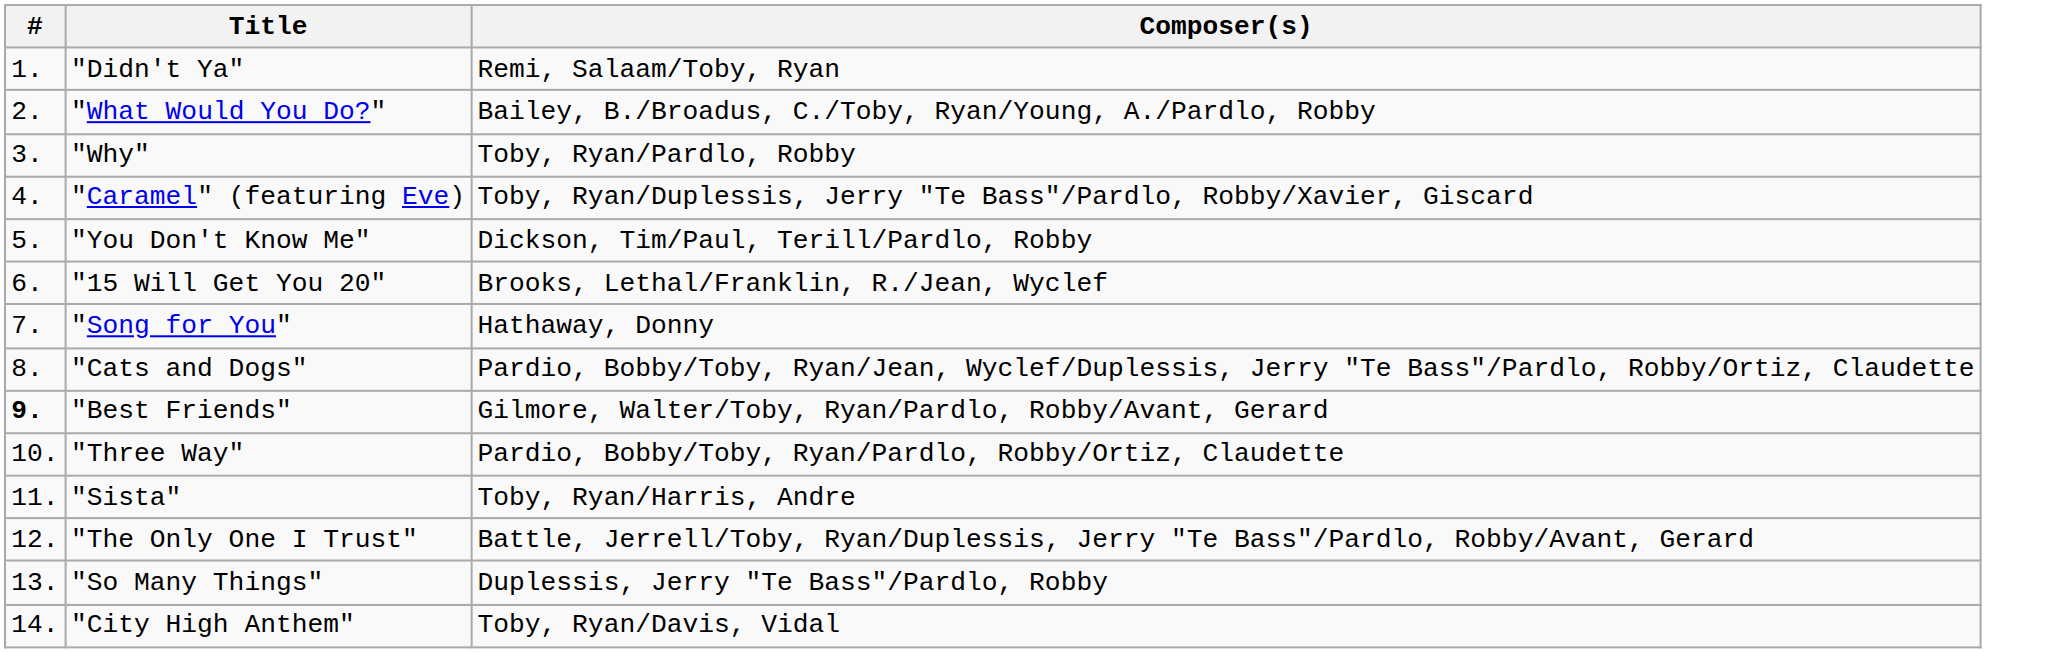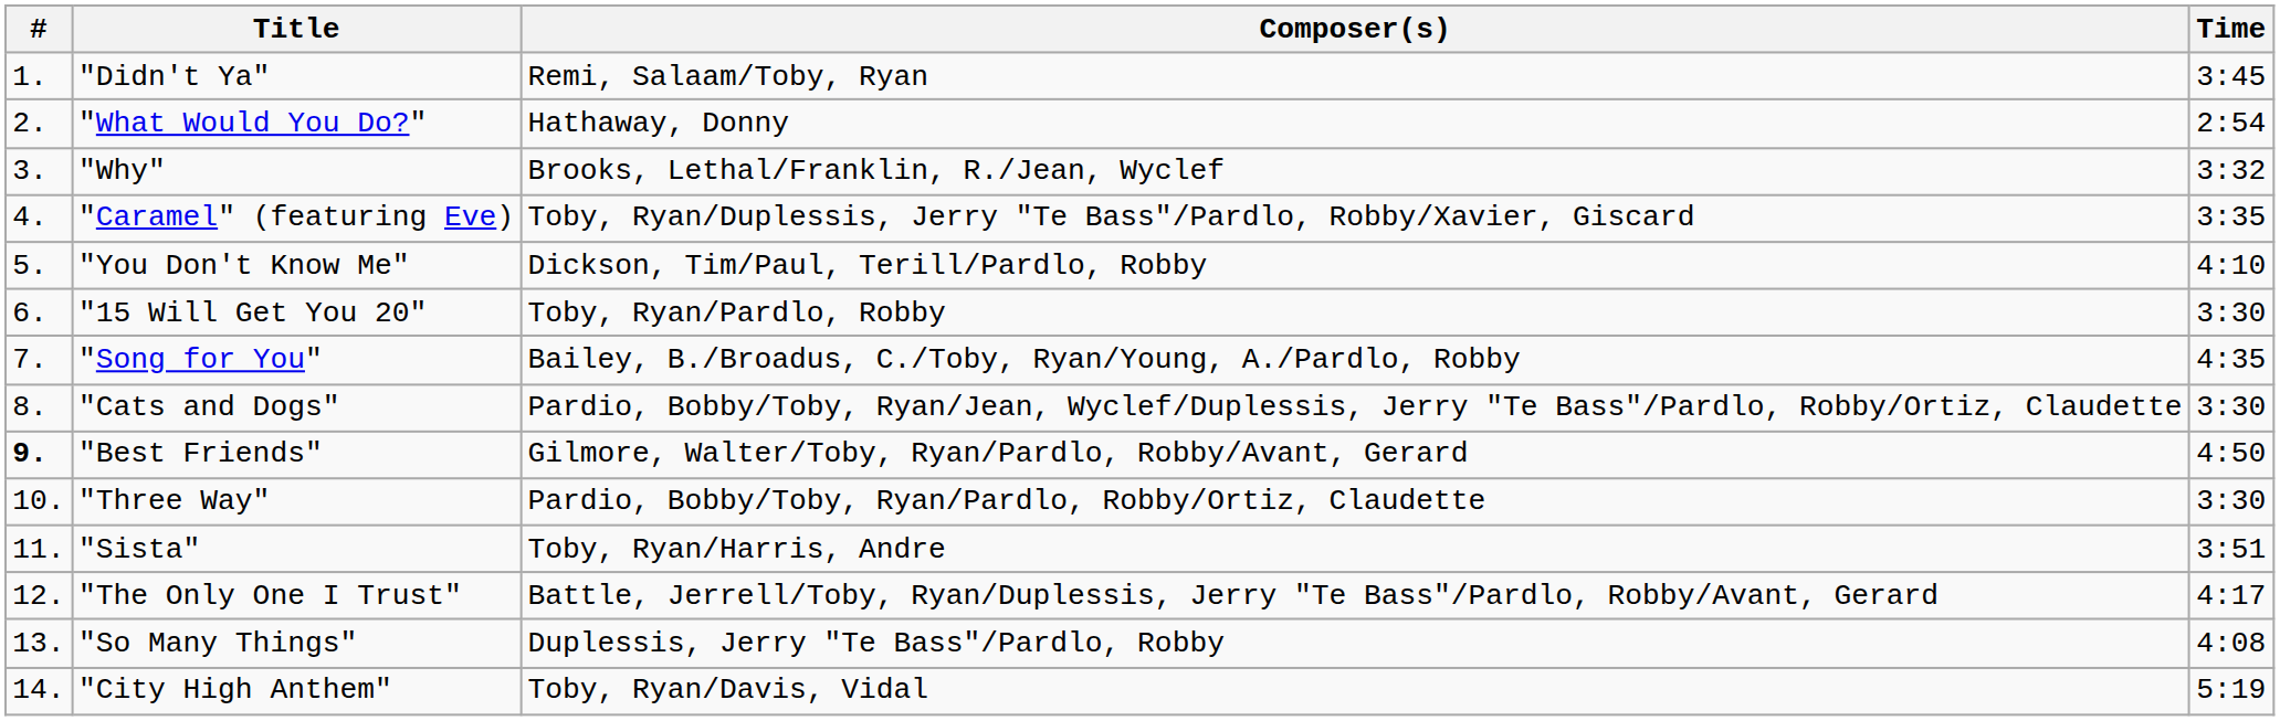+ column: Time | 3:45 | 2:54 | 3:32 | 3:35 | 4:10 | 3:30 | 4:35 | 3:30 | 4:50 | 3:30 | 3:51 | 4:17 | 4:08 | 5:19
"What Would You Do?" | Composer(s): Bailey, B./Broadus, C./Toby, Ryan/Young, A./Pardlo, Robby -> Hathaway, Donny
"Why" | Composer(s): Toby, Ryan/Pardlo, Robby -> Brooks, Lethal/Franklin, R./Jean, Wyclef
"15 Will Get You 20" | Composer(s): Brooks, Lethal/Franklin, R./Jean, Wyclef -> Toby, Ryan/Pardlo, Robby
"Song for You" | Composer(s): Hathaway, Donny -> Bailey, B./Broadus, C./Toby, Ryan/Young, A./Pardlo, Robby
